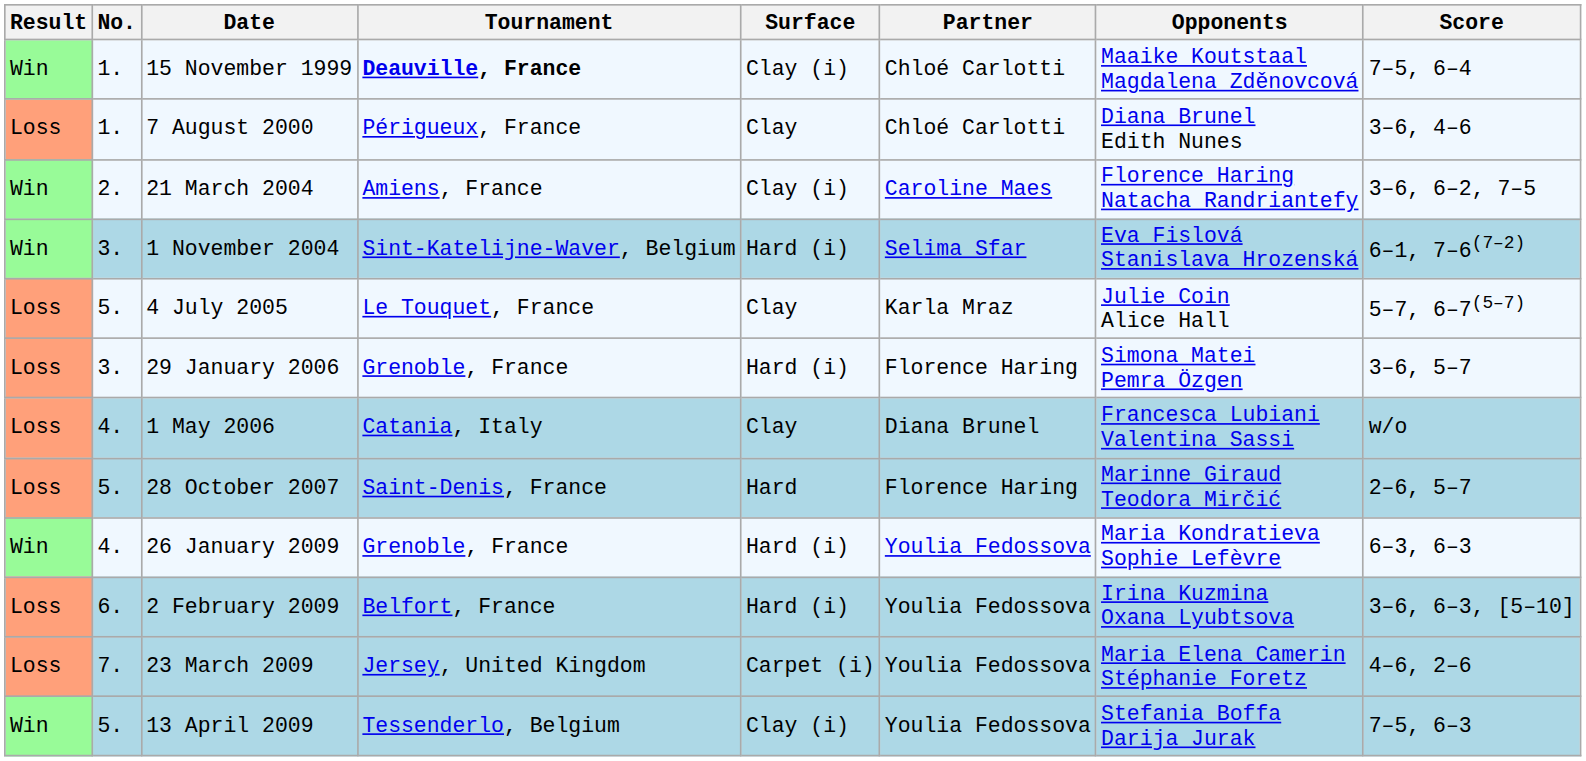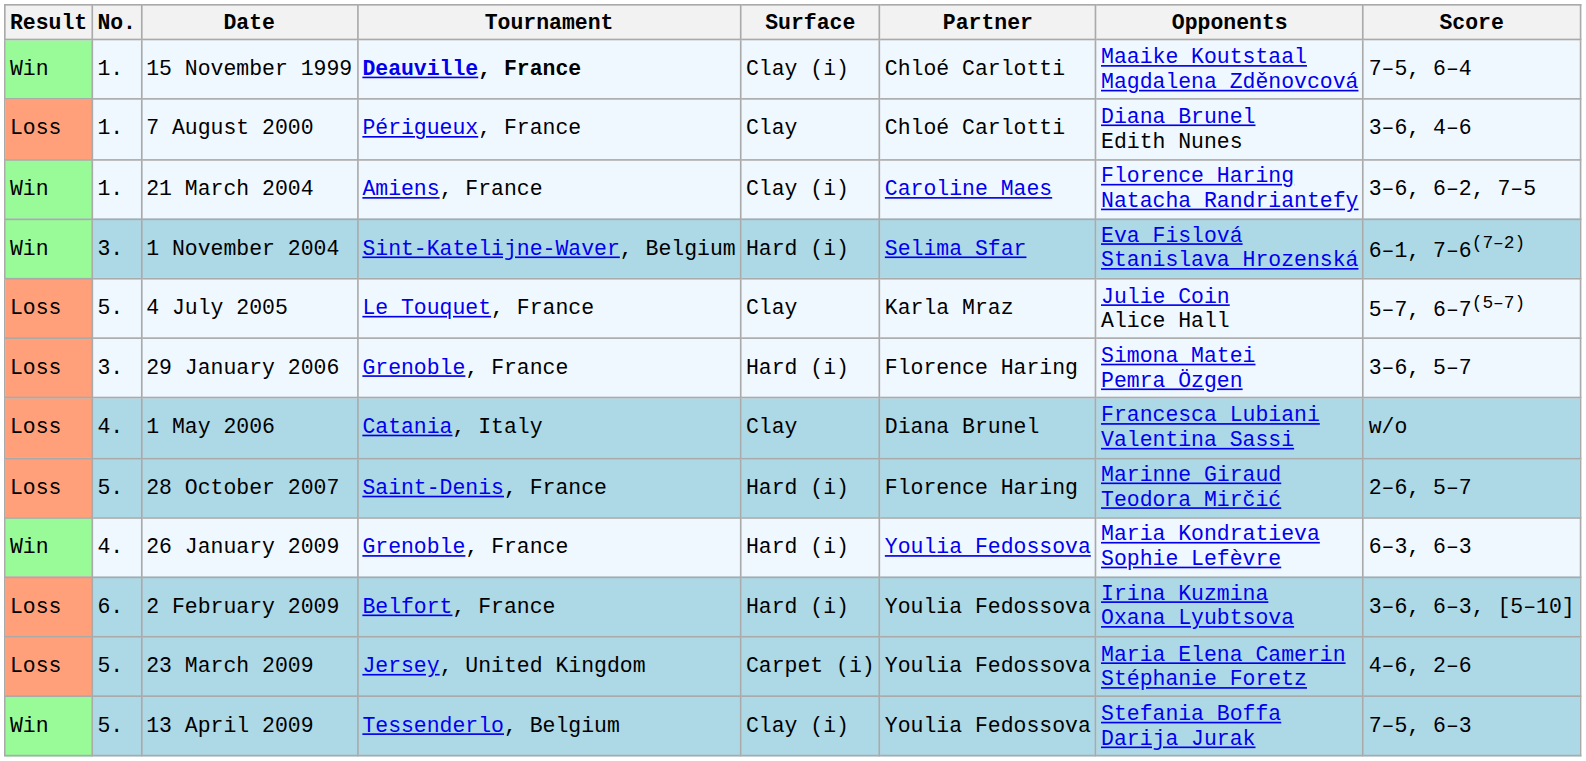21 March 2004 | No.: 2. -> 1.
28 October 2007 | Surface: Hard -> Hard (i)
23 March 2009 | No.: 7. -> 5.
